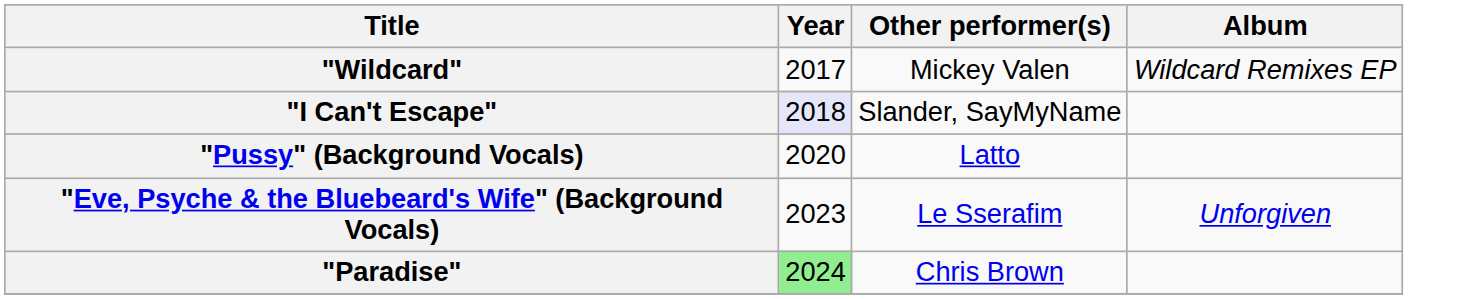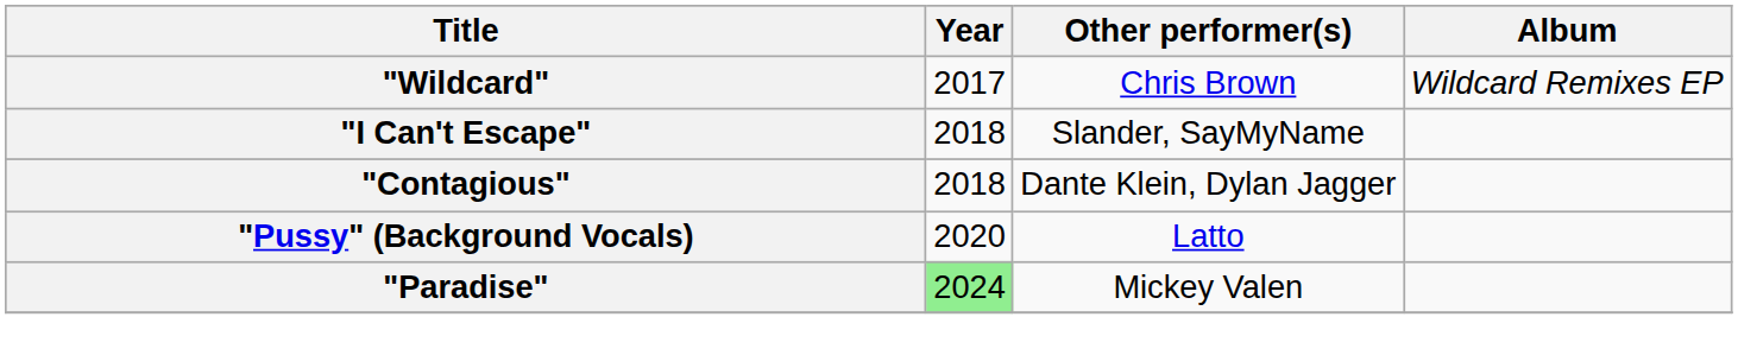"Wildcard" | Other performer(s): Mickey Valen -> Chris Brown
"I Can't Escape" | Year: lavender background -> no background
+ row: "Contagious" | 2018 | Dante Klein, Dylan Jagger
- row: "Eve, Psyche & the Bluebeard's Wife" (Background Vocals) | 2023 | Le Sserafim | Unforgiven
"Paradise" | Other performer(s): Chris Brown -> Mickey Valen
